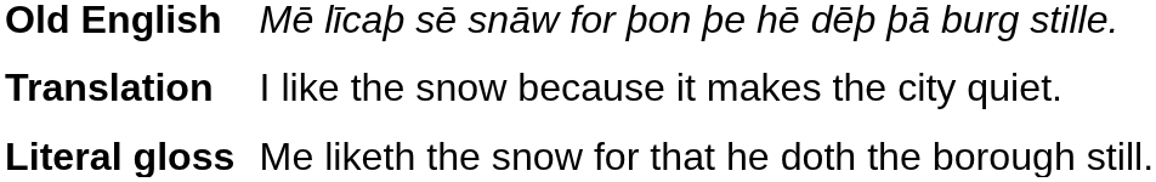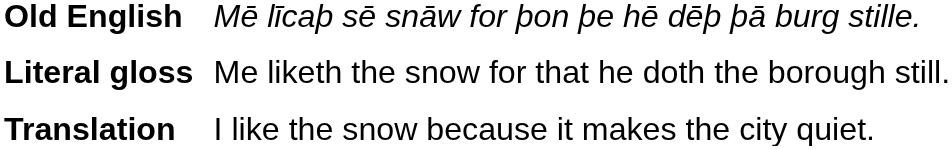rows swapped: Literal gloss <-> Translation
